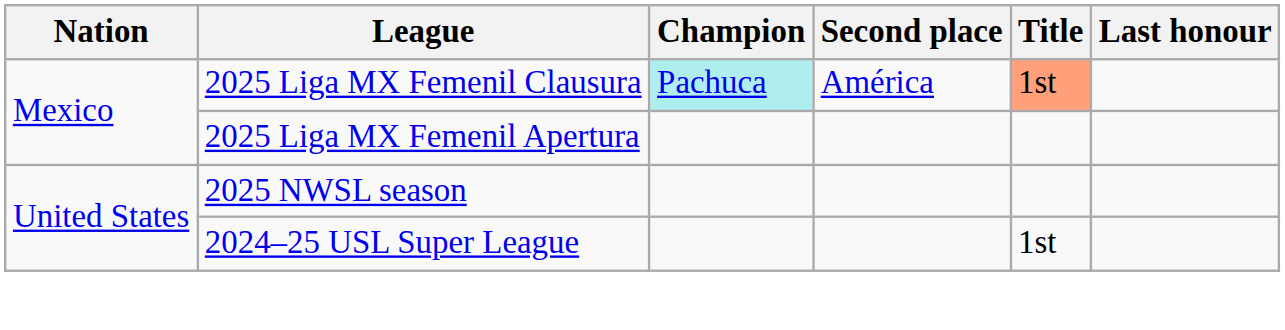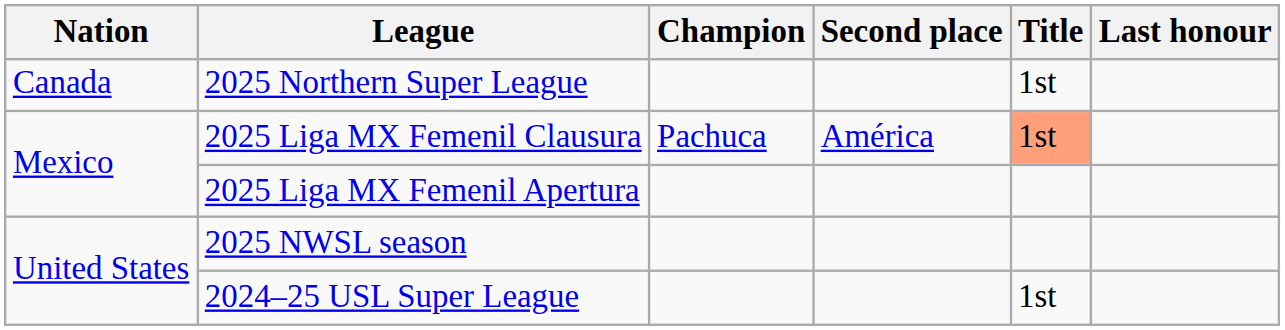+ row: Canada | 2025 Northern Super League | 1st
2025 Liga MX Femenil Clausura | Champion: paleturquoise background -> no background
